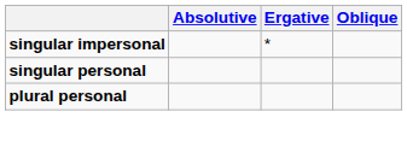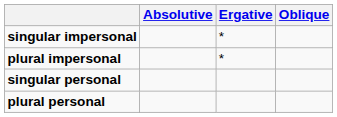+ row: plural impersonal | *
